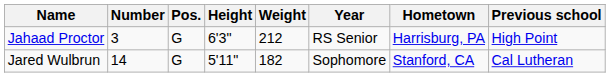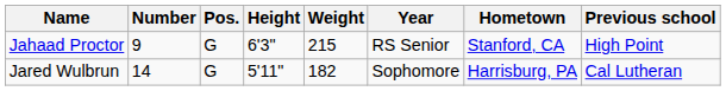Jahaad Proctor | Number: 3 -> 9
Jahaad Proctor | Weight: 212 -> 215
Jahaad Proctor | Hometown: Harrisburg, PA -> Stanford, CA
Jared Wulbrun | Hometown: Stanford, CA -> Harrisburg, PA
